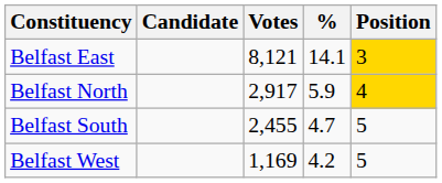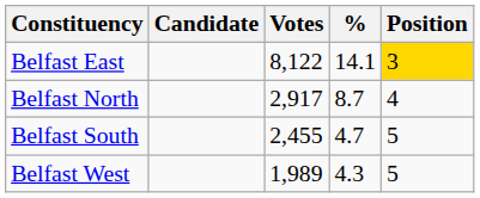Belfast East | Votes: 8,121 -> 8,122
Belfast North | %: 5.9 -> 8.7
Belfast North | Position: gold background -> no background
Belfast West | Votes: 1,169 -> 1,989
Belfast West | %: 4.2 -> 4.3
